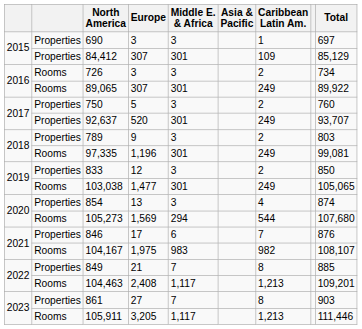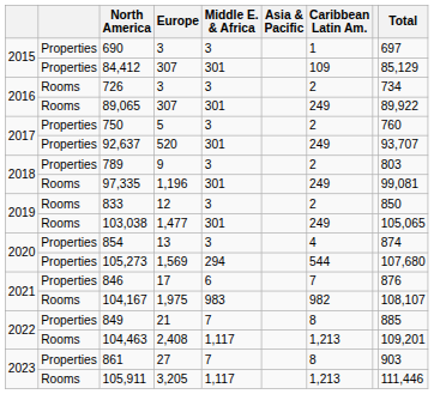833 | column 2: Properties -> Rooms
105,273 | column 2: Rooms -> Properties
